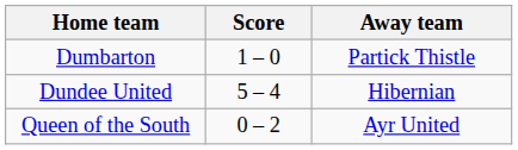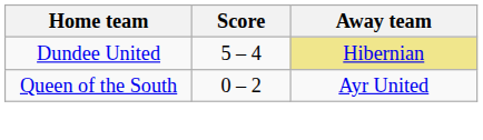- row: Dumbarton | 1 – 0 | Partick Thistle
Dundee United | Away team: no background -> khaki background
